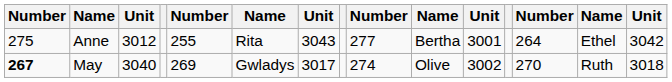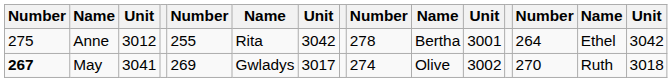Anne | column 7: 3043 -> 3042
Anne | column 9: 277 -> 278
May | column 3: 3040 -> 3041
